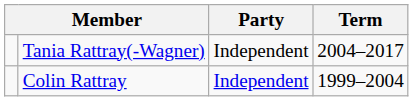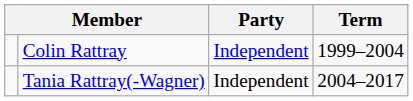rows swapped: Colin Rattray <-> Tania Rattray(-Wagner)
